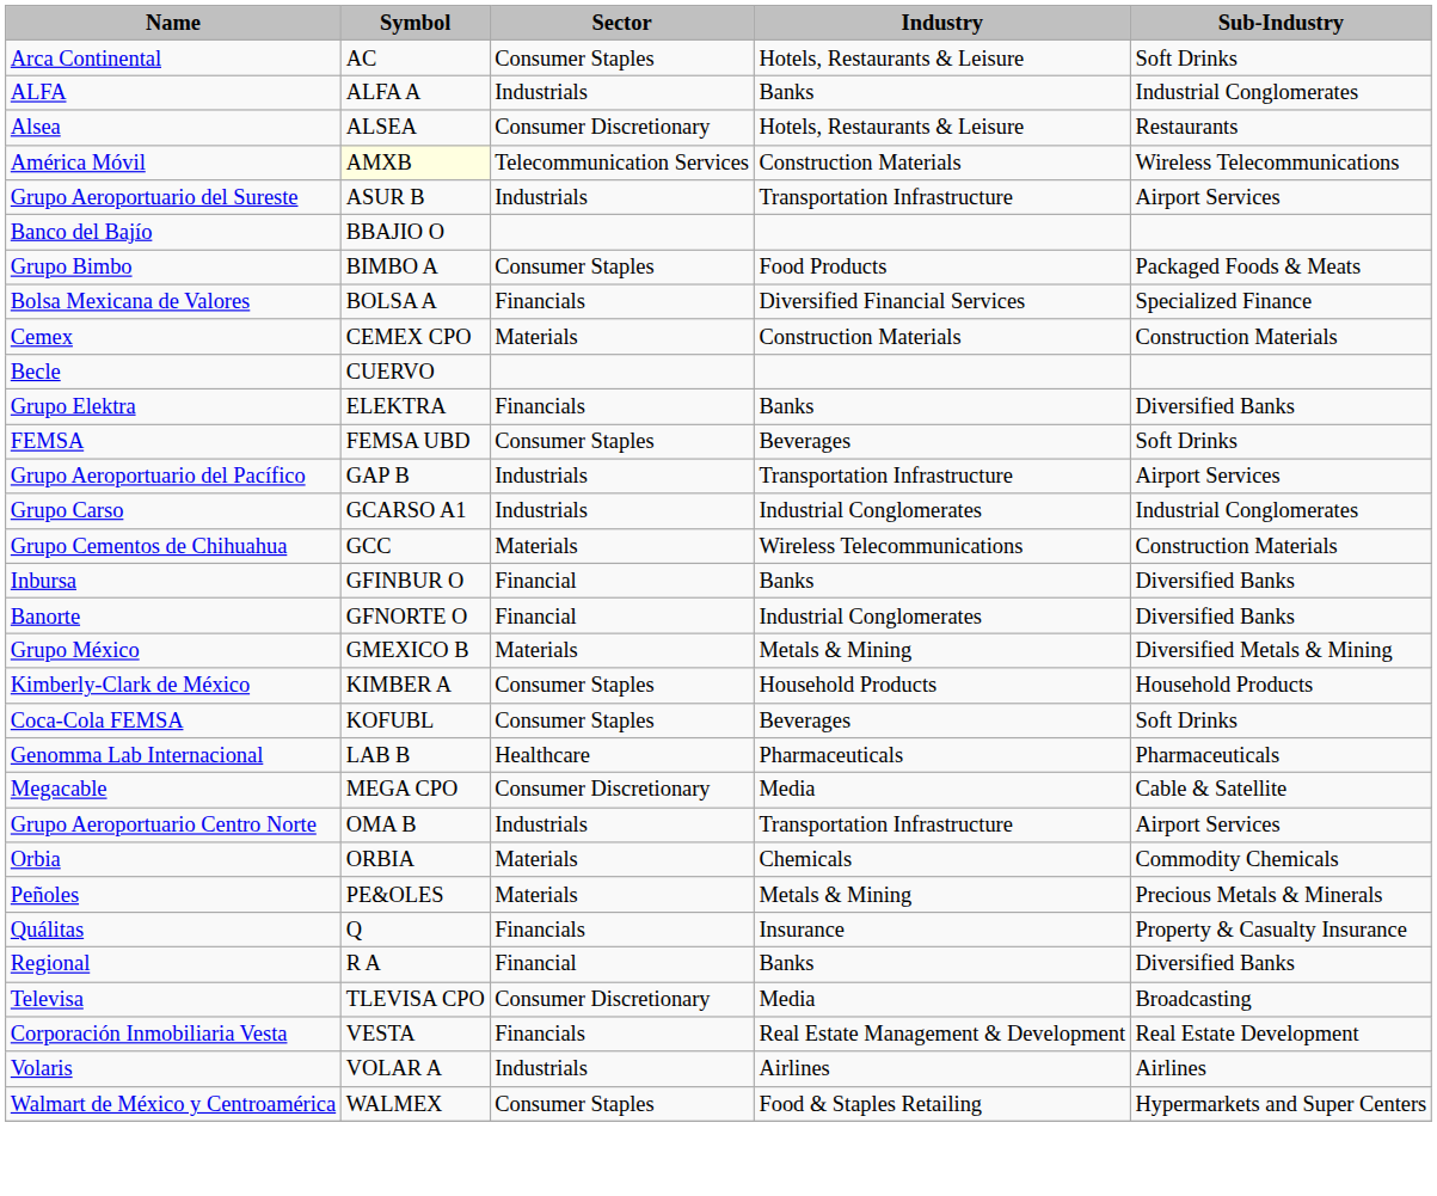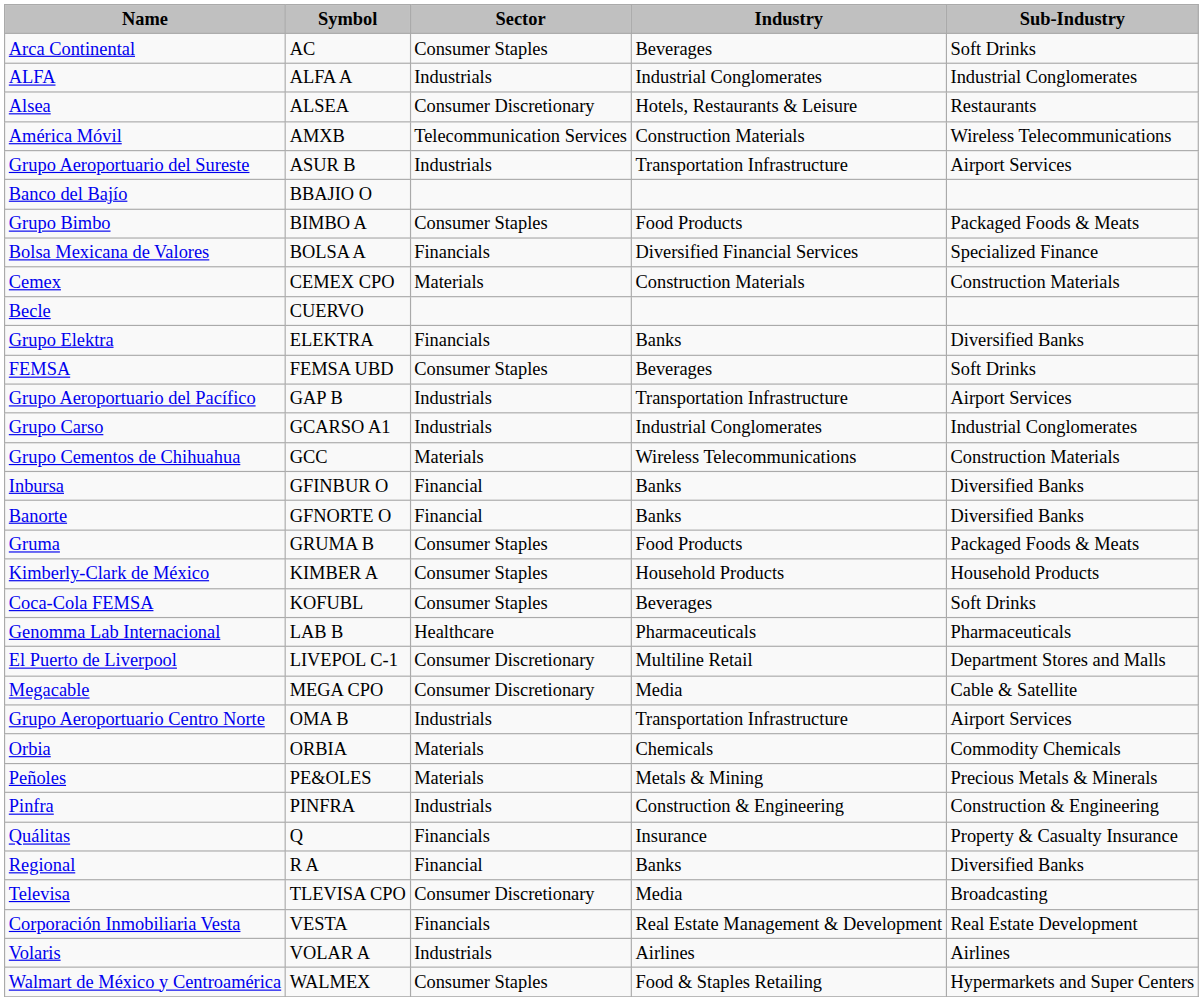Arca Continental | Industry: Hotels, Restaurants & Leisure -> Beverages
ALFA | Industry: Banks -> Industrial Conglomerates
América Móvil | Symbol: lightyellow background -> no background
Banorte | Industry: Industrial Conglomerates -> Banks
- row: Grupo México | GMEXICO B | Materials | Metals & Mining | Diversified Metals & Mining
+ row: Gruma | GRUMA B | Consumer Staples | Food Products | Packaged Foods & Meats
+ row: El Puerto de Liverpool | LIVEPOL C-1 | Consumer Discretionary | Multiline Retail | Department Stores and Malls
+ row: Pinfra | PINFRA | Industrials | Construction & Engineering | Construction & Engineering
